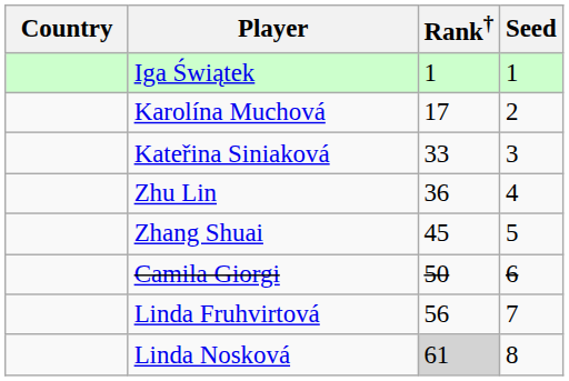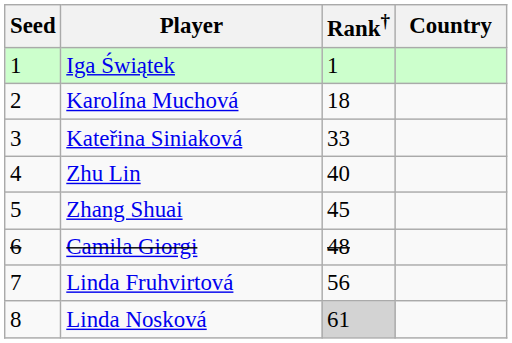columns swapped: Country <-> Seed
Karolína Muchová | Rank†: 17 -> 18
Zhu Lin | Rank†: 36 -> 40
Camila Giorgi | Rank†: 50 -> 48
